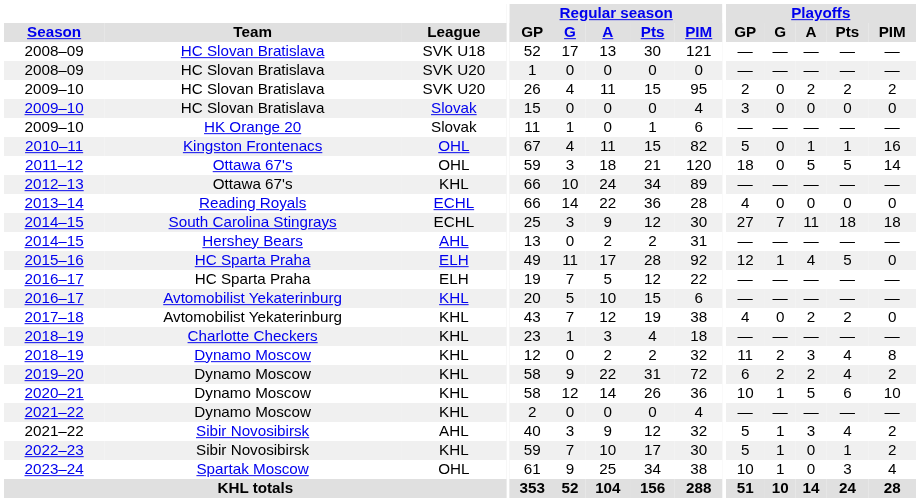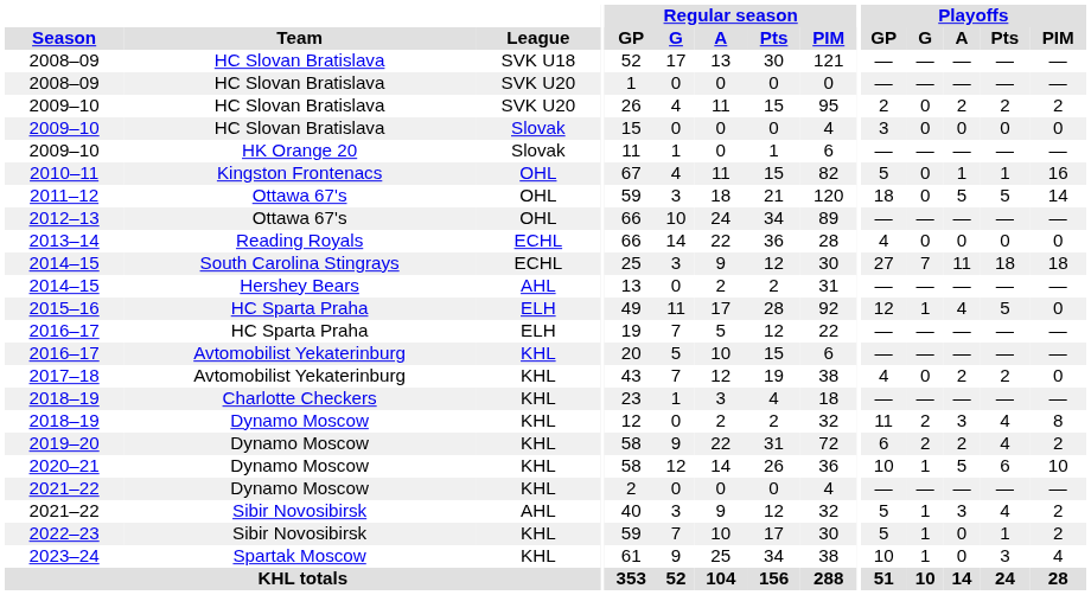2012–13 | League: KHL -> OHL
2023–24 | League: OHL -> KHL
